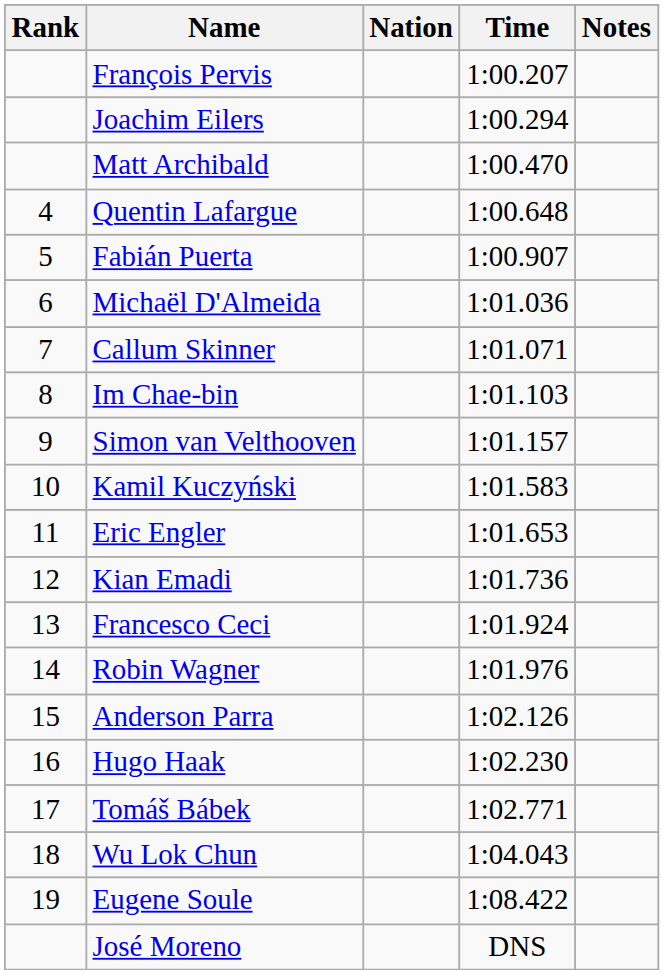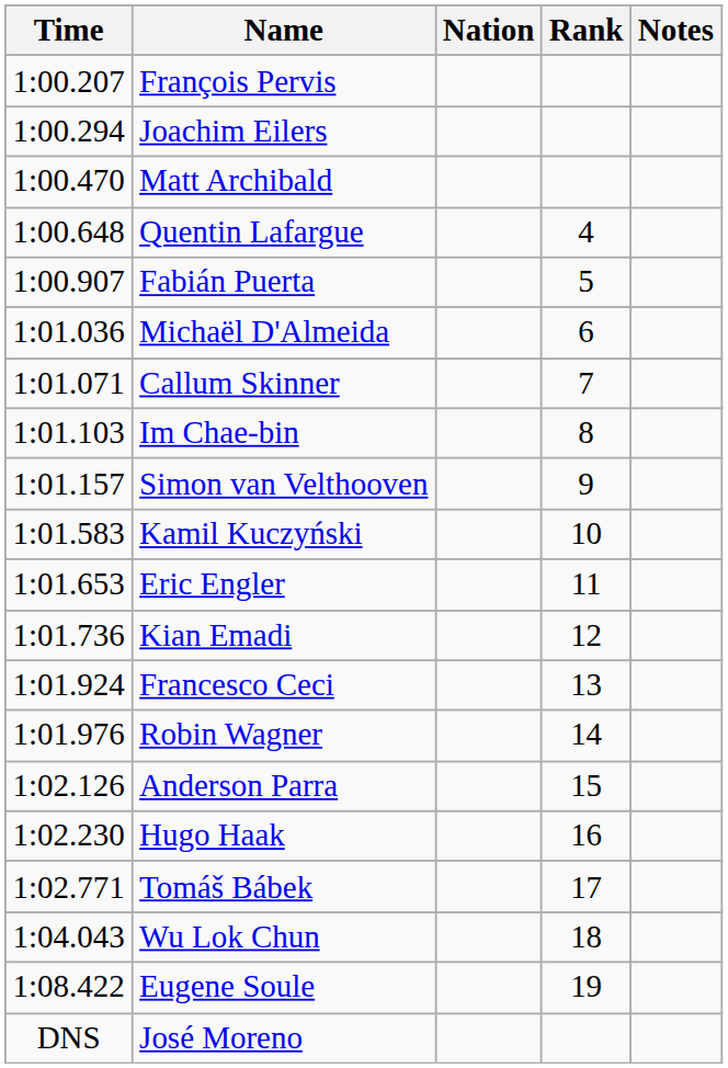columns swapped: Rank <-> Time
